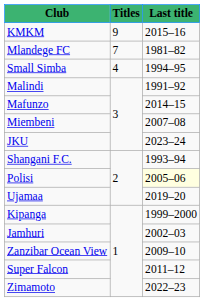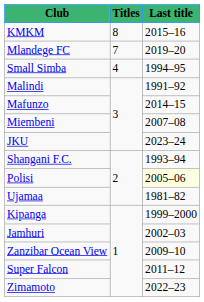KMKM | Titles: 9 -> 8
Mlandege FC | Last title: 1981–82 -> 2019–20
Ujamaa | Last title: 2019–20 -> 1981–82
